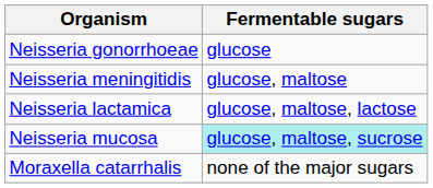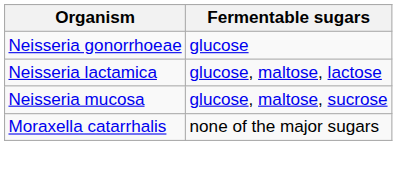- row: Neisseria meningitidis | glucose, maltose
Neisseria mucosa | Fermentable sugars: paleturquoise background -> no background
